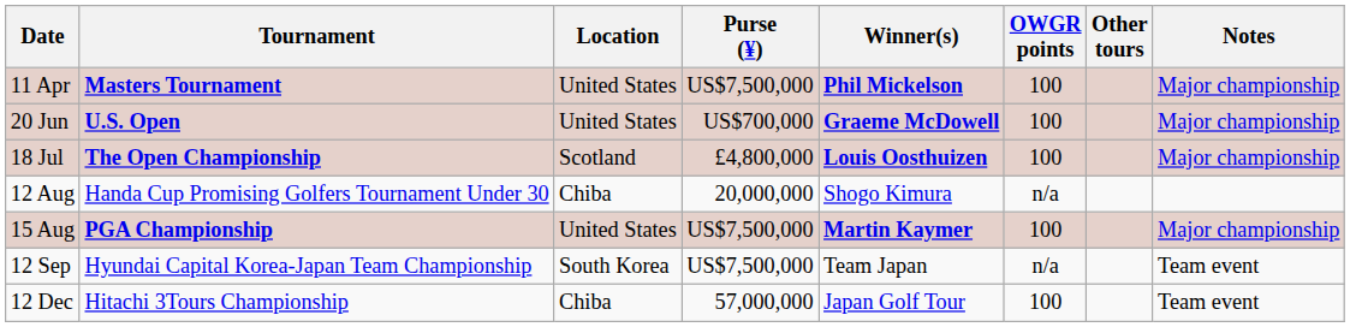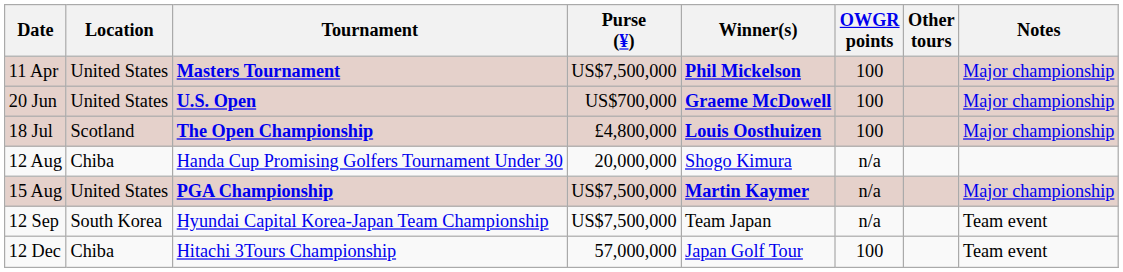columns swapped: Tournament <-> Location
15 Aug | OWGR points: 100 -> n/a
